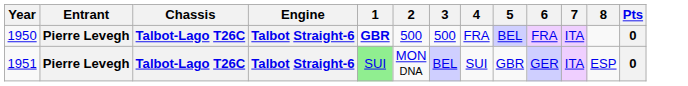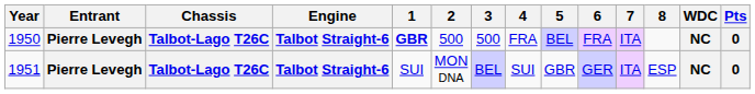+ column: WDC | NC | NC
1951 | 1: lightgreen background -> no background
